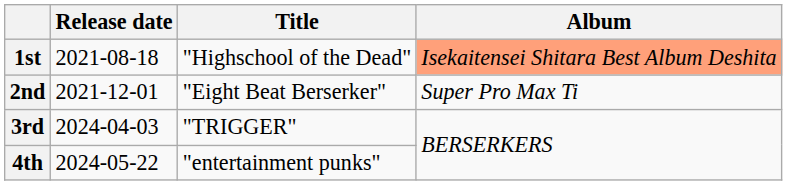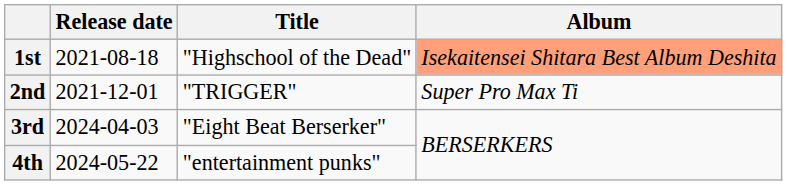2nd | Title: "Eight Beat Berserker" -> "TRIGGER"
3rd | Title: "TRIGGER" -> "Eight Beat Berserker"
